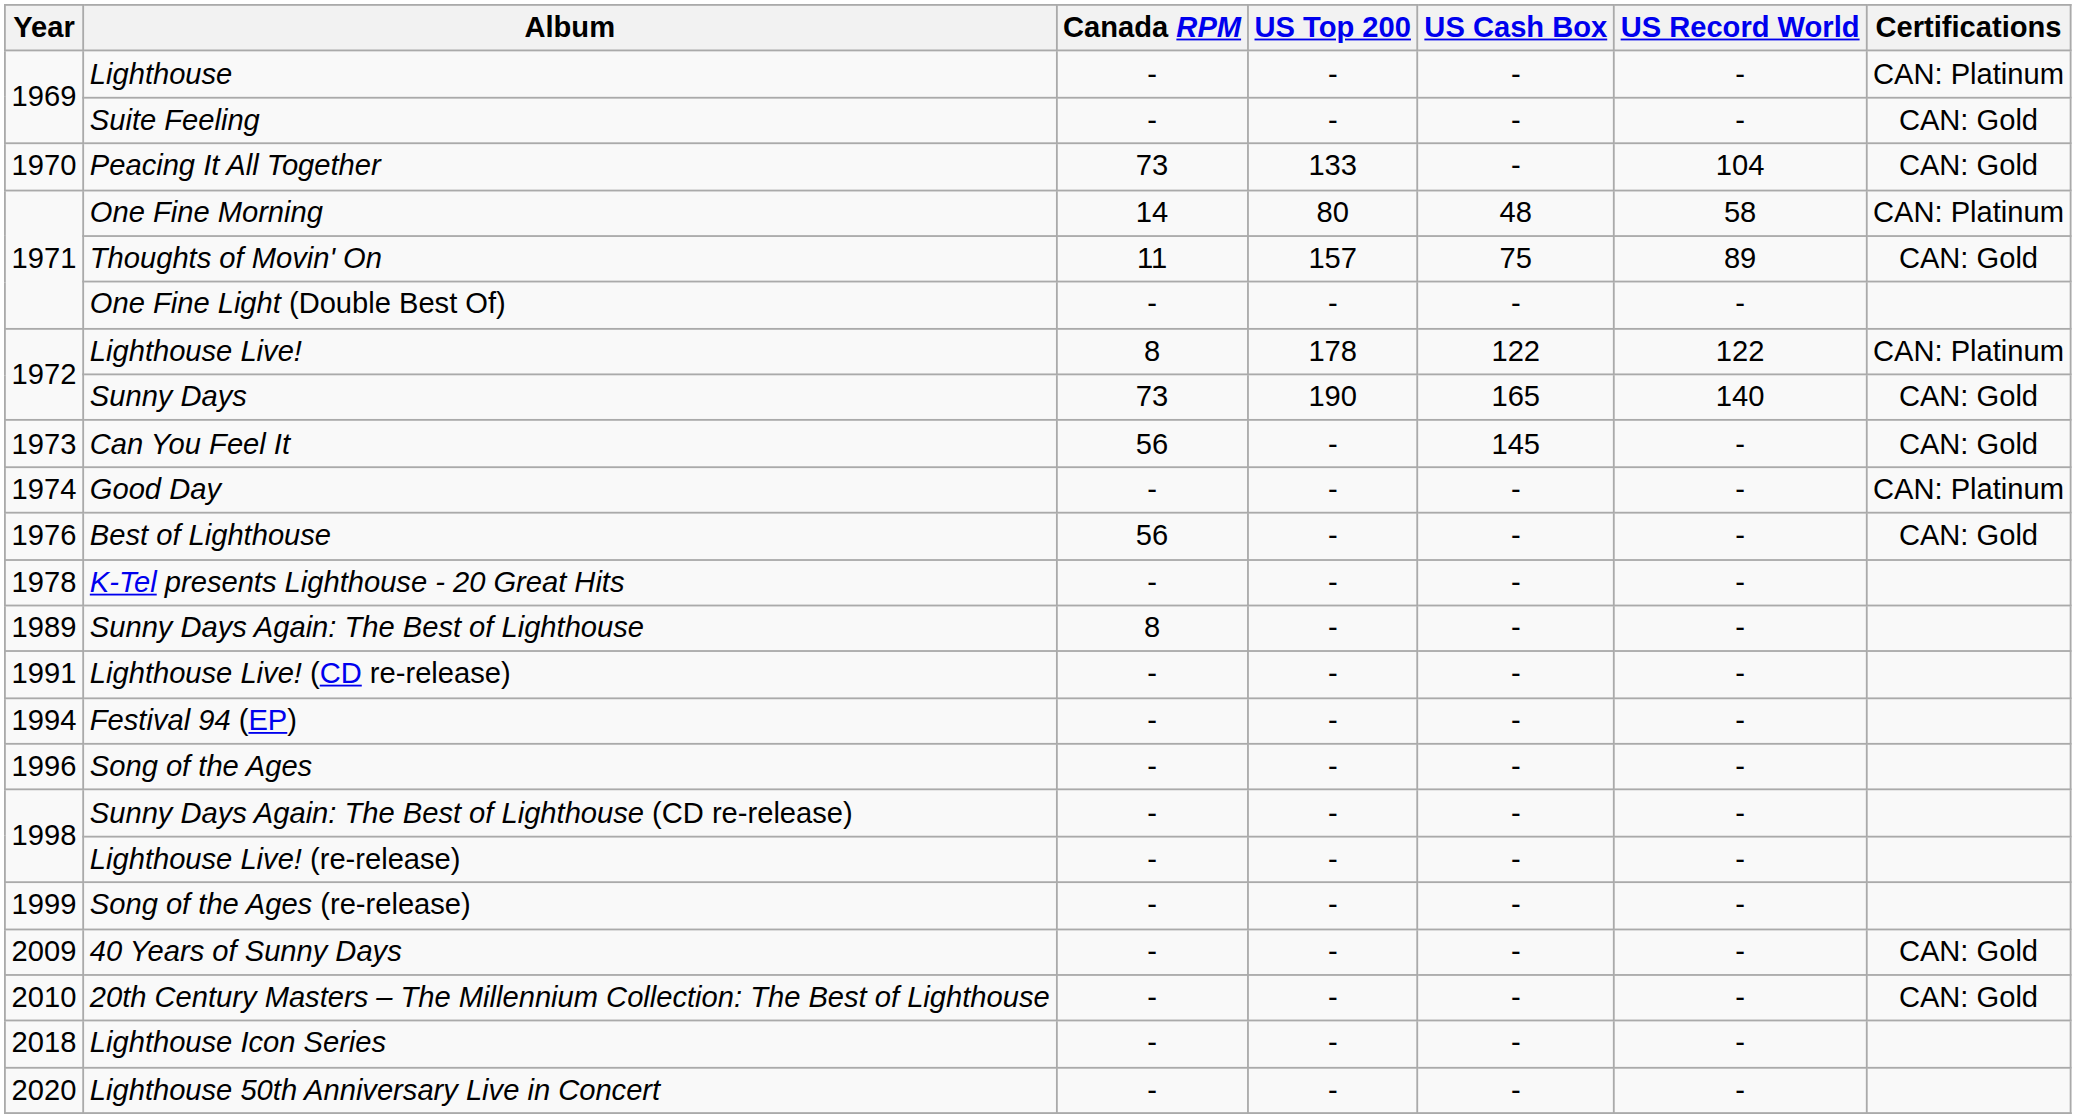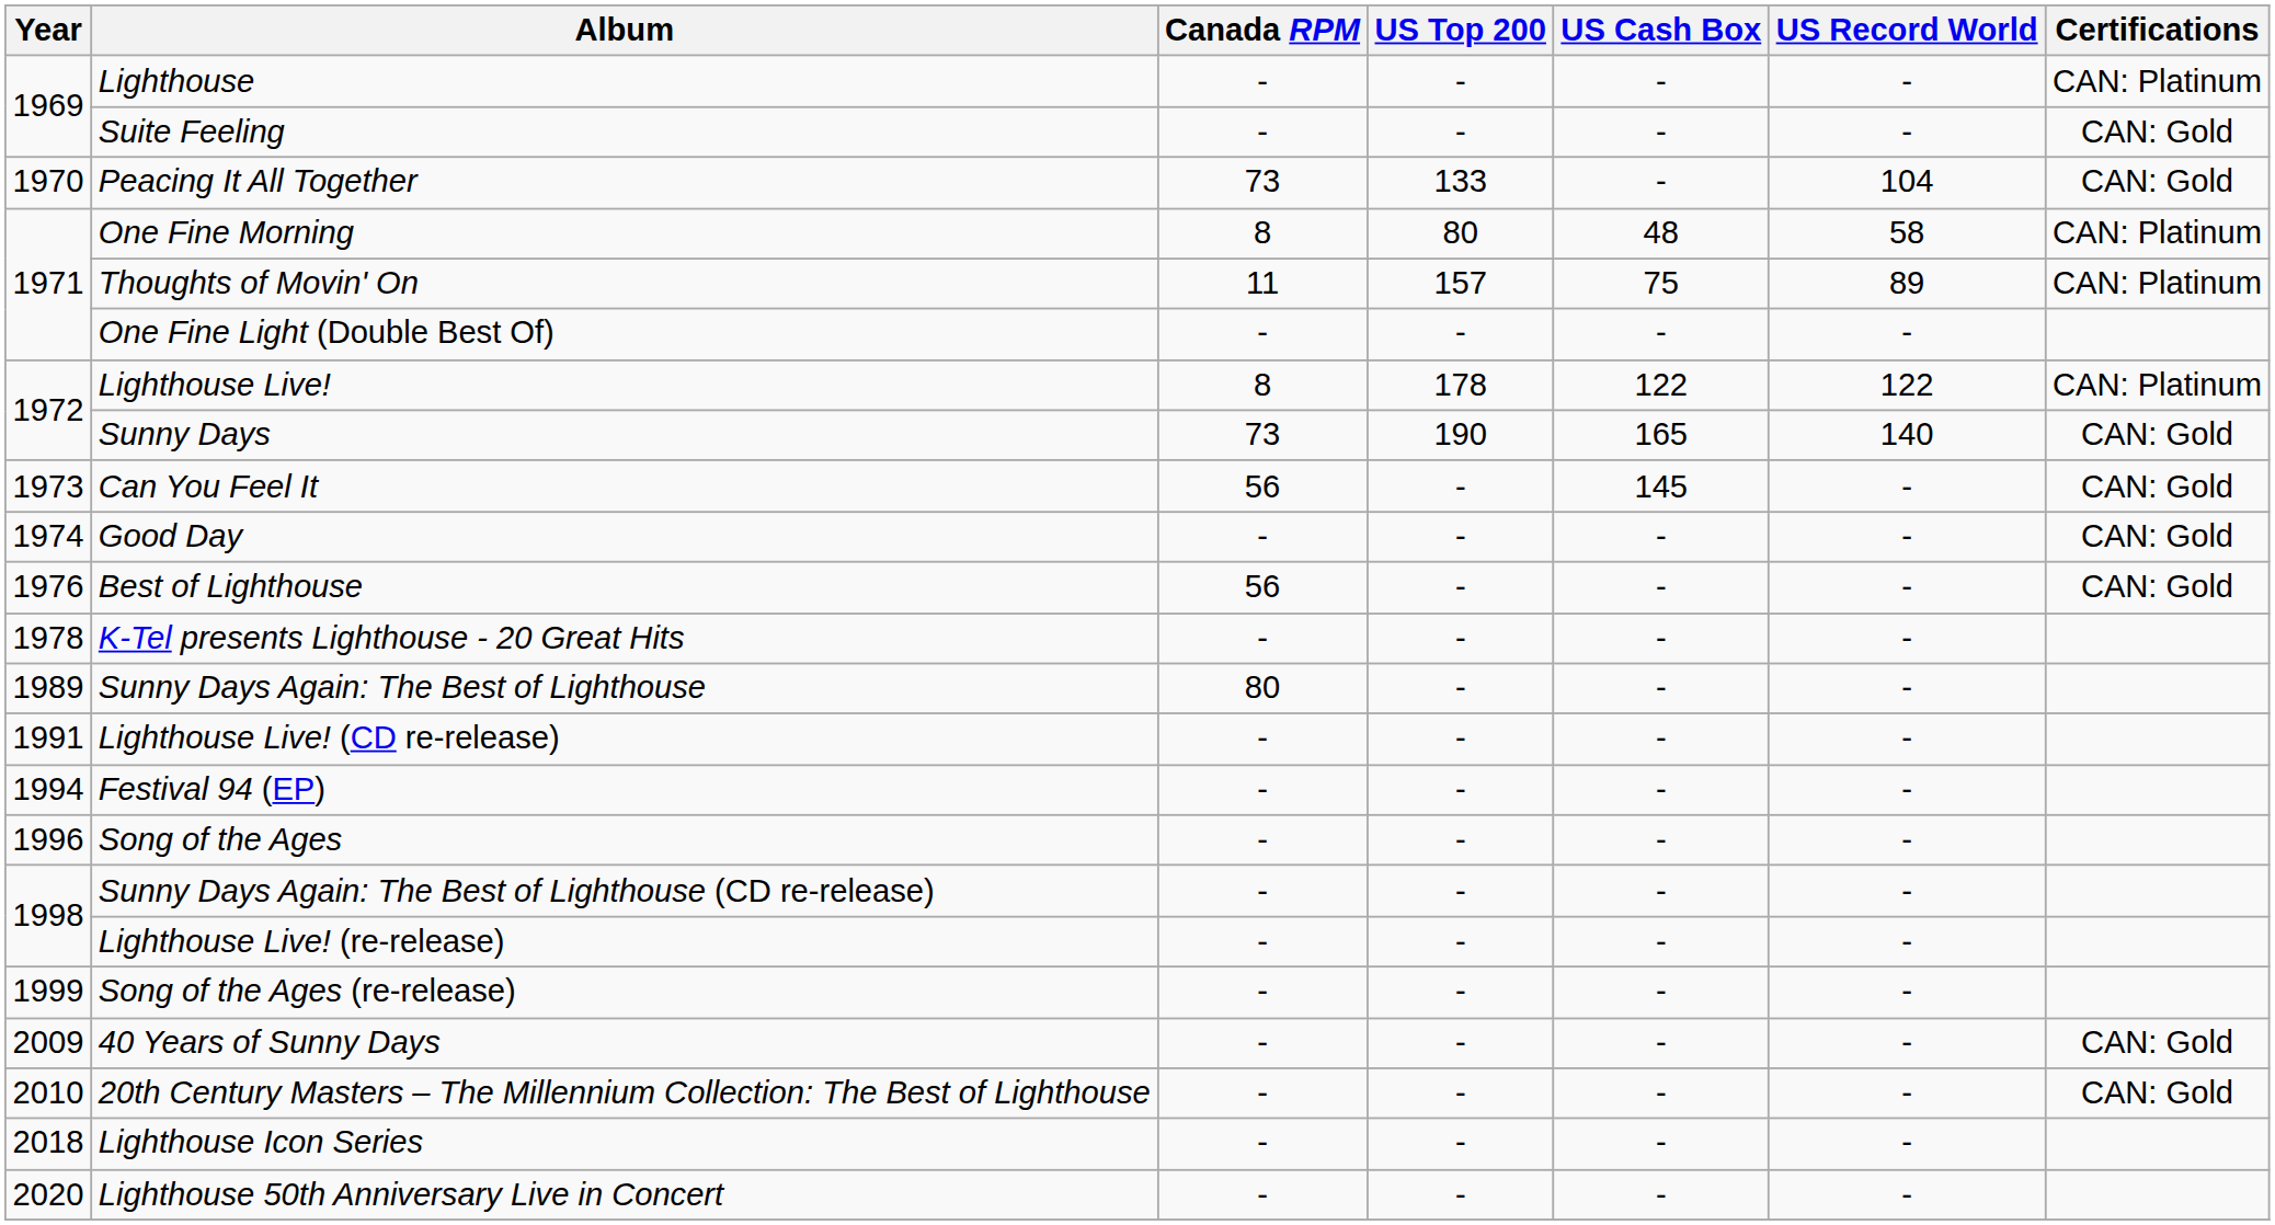One Fine Morning | Canada RPM: 14 -> 8
Thoughts of Movin' On | Certifications: CAN: Gold -> CAN: Platinum
Good Day | Certifications: CAN: Platinum -> CAN: Gold
Sunny Days Again: The Best of Lighthouse | Canada RPM: 8 -> 80
